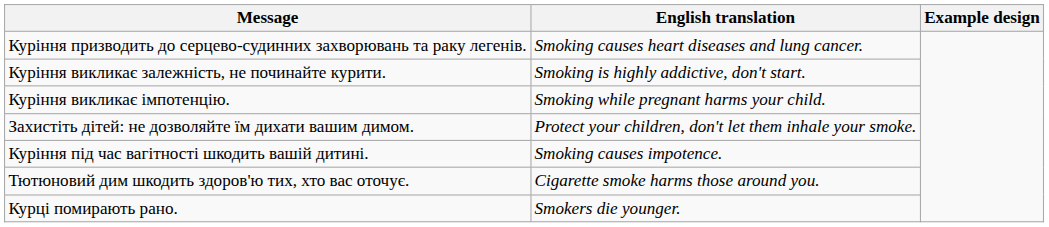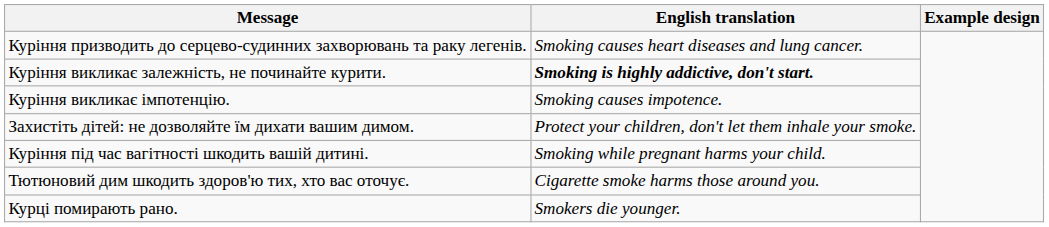Курiння викликає залежнiсть, не починайте курити. | English translation: normal -> bold
Курiння викликає iмпотенцiю. | English translation: Smoking while pregnant harms your child. -> Smoking causes impotence.
Курiння під час вагiтностi шкодить вашiй дитинi. | English translation: Smoking causes impotence. -> Smoking while pregnant harms your child.
